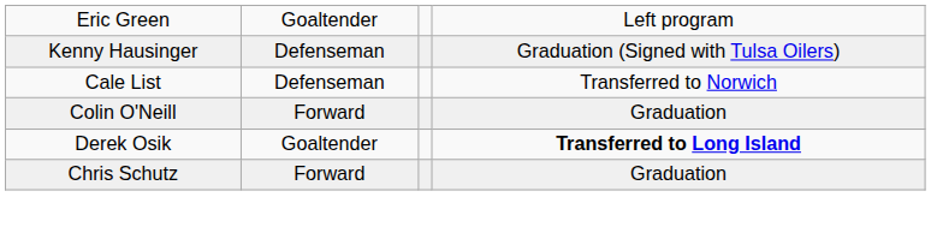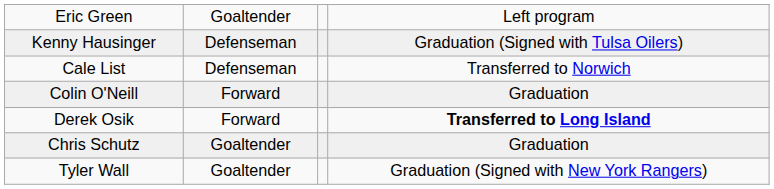Derek Osik | column 2: Goaltender -> Forward
Chris Schutz | column 2: Forward -> Goaltender
+ row: Tyler Wall | Goaltender | Graduation (Signed with New York Rangers)
